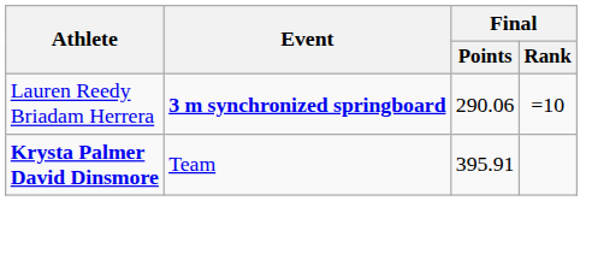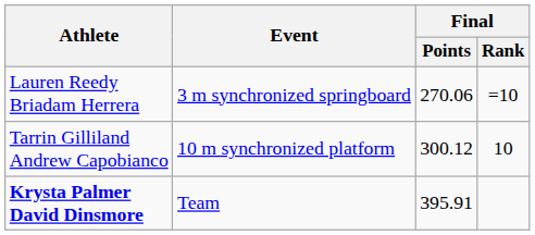Lauren Reedy Briadam Herrera | Event: bold -> normal
Lauren Reedy Briadam Herrera | Final / Points: 290.06 -> 270.06
+ row: Tarrin Gilliland Andrew Capobianco | 10 m synchronized platform | 300.12 | 10
